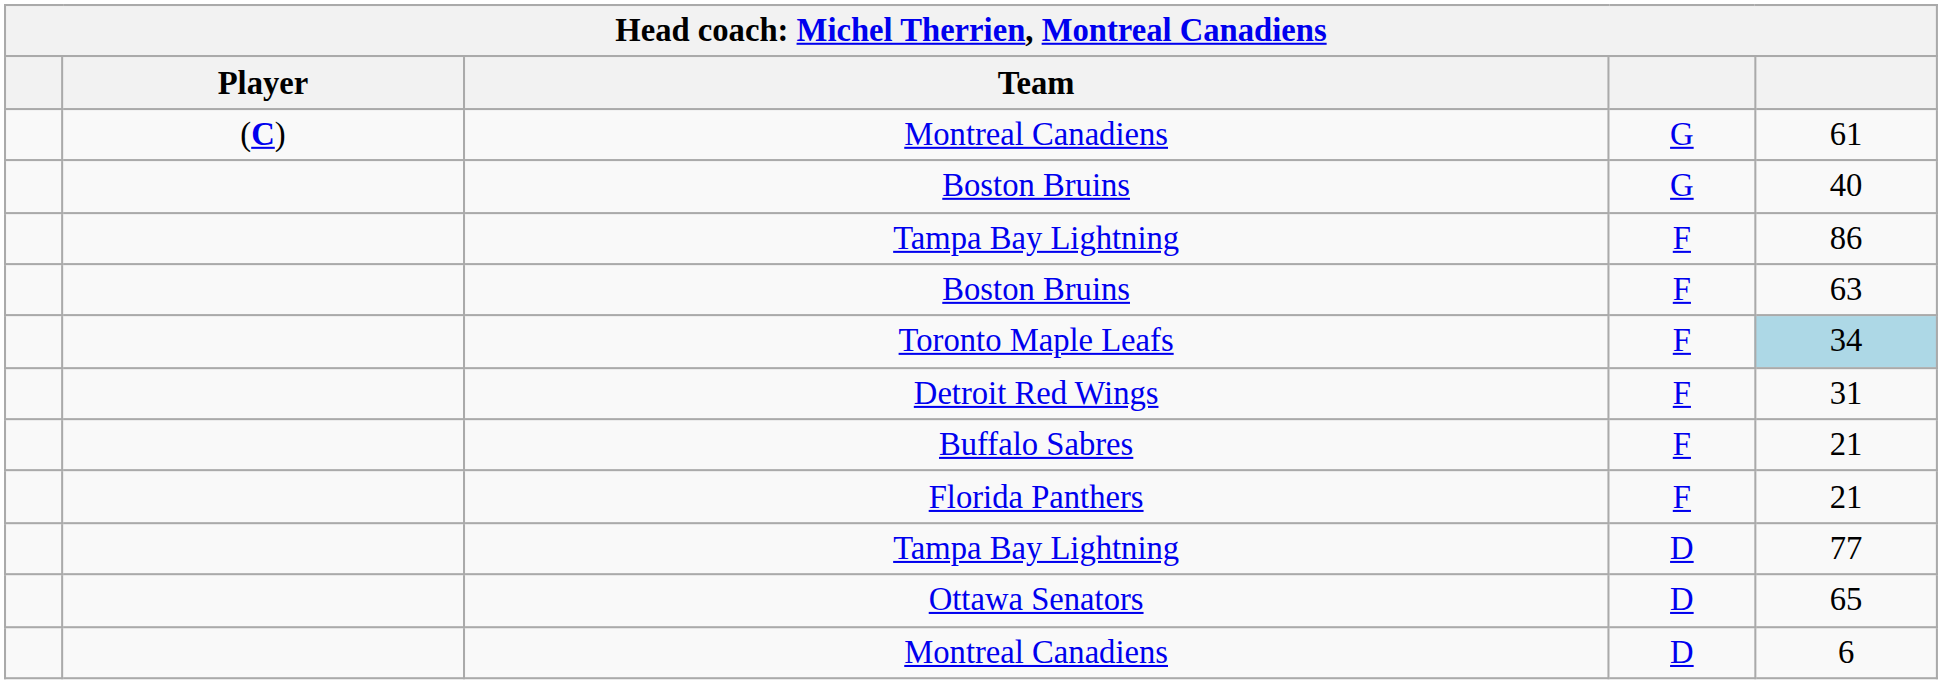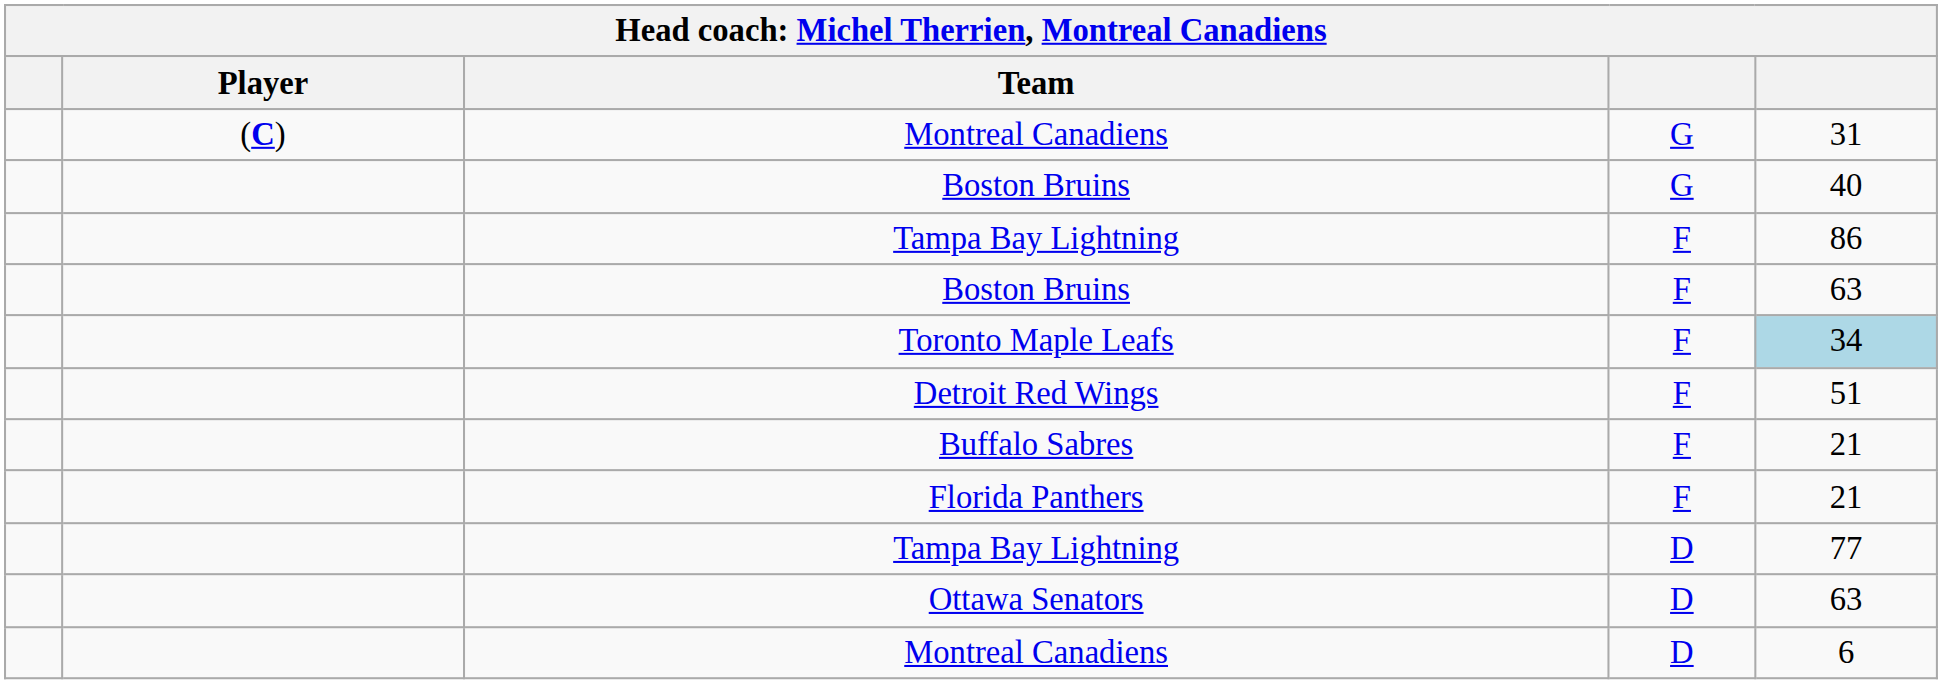Montreal Canadiens / G | column 5: 61 -> 31
Detroit Red Wings | column 5: 31 -> 51
Ottawa Senators | column 5: 65 -> 63
